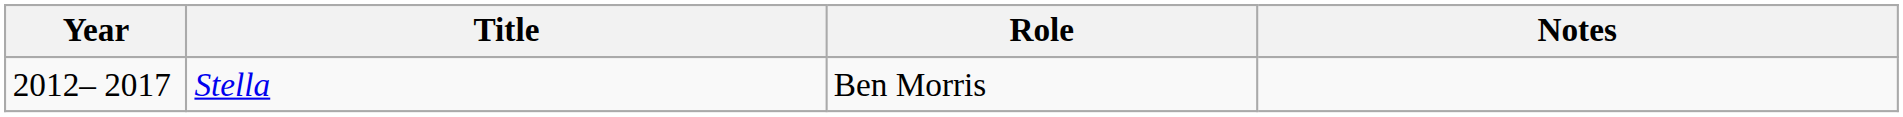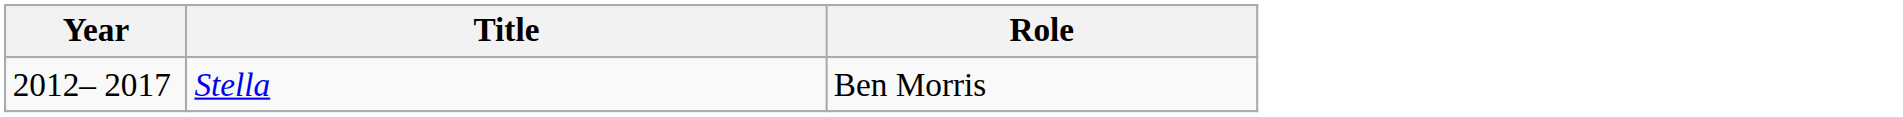- column: Notes
